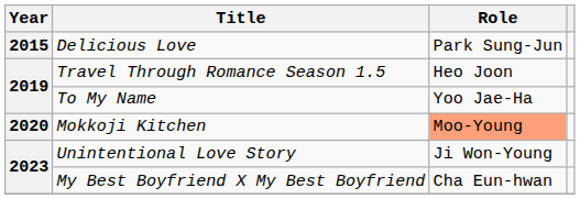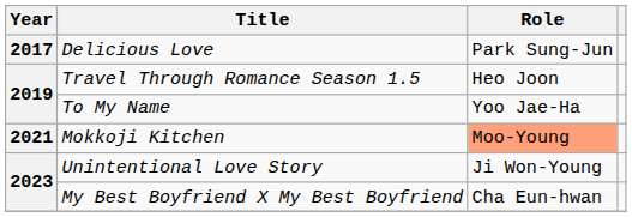Delicious Love | Year: 2015 -> 2017
Mokkoji Kitchen | Year: 2020 -> 2021
